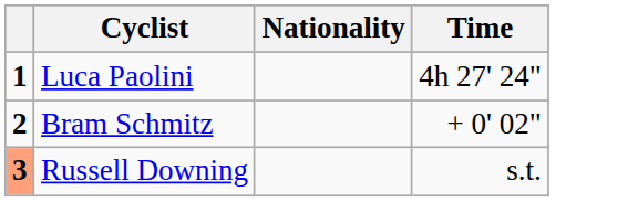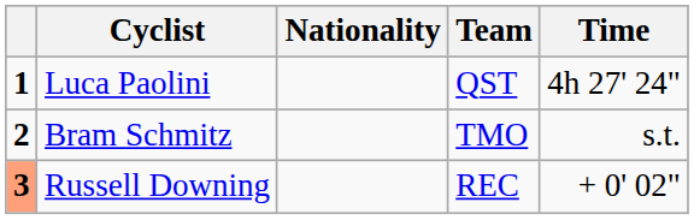+ column: Team | QST | TMO | REC
Bram Schmitz | Time: + 0' 02" -> s.t.
Russell Downing | Time: s.t. -> + 0' 02"
